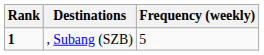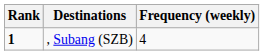, Subang (SZB) | Frequency (weekly): 5 -> 4
